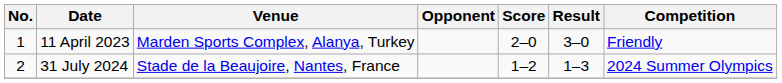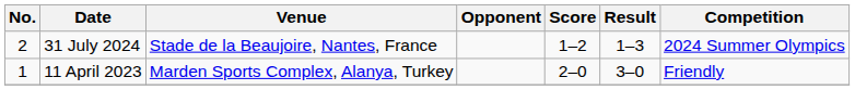rows swapped: 11 April 2023 <-> 31 July 2024
